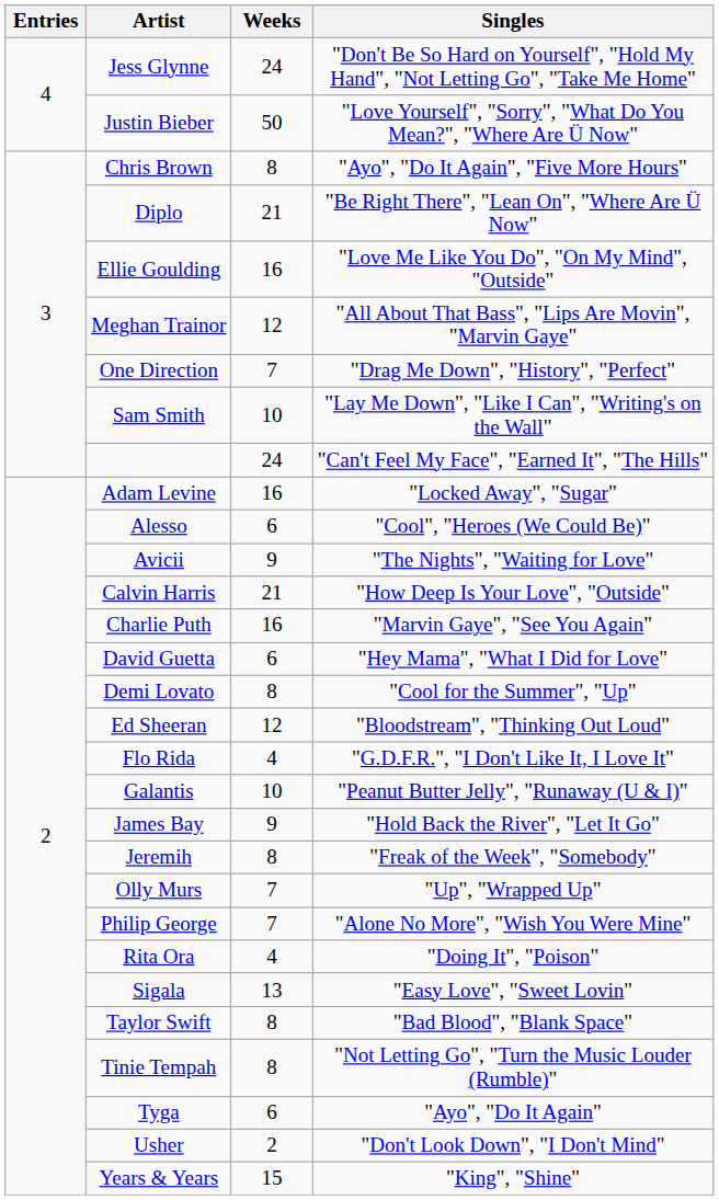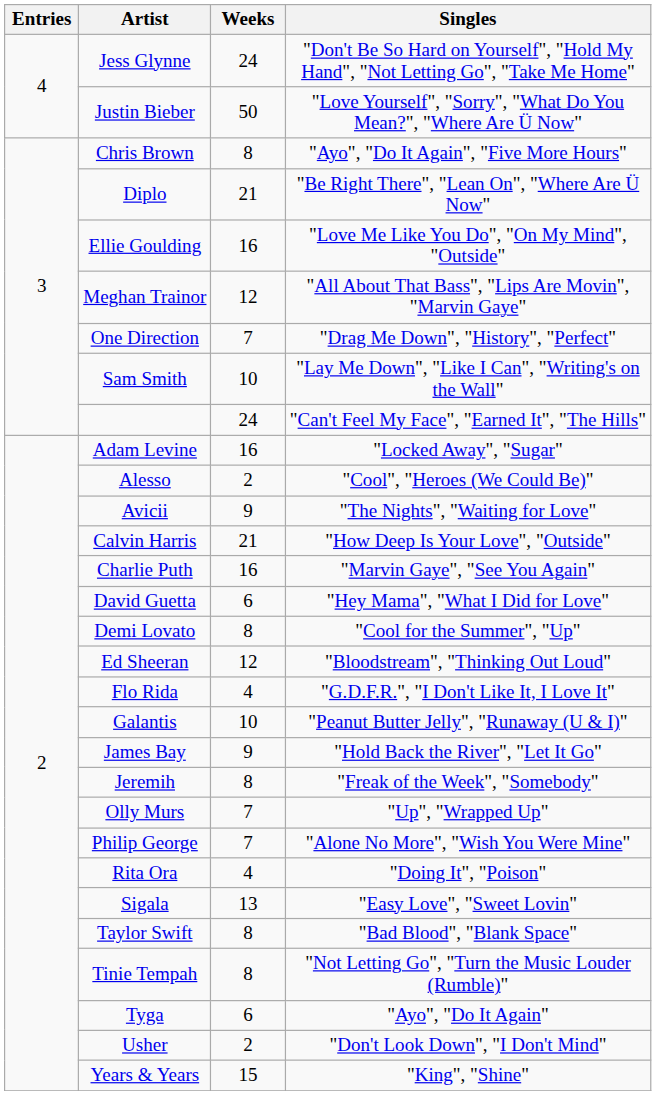Alesso | Weeks: 6 -> 2
